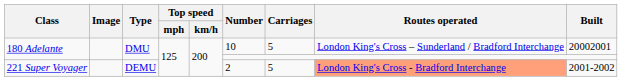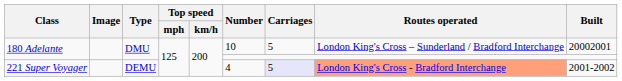221 Super Voyager | Number: 2 -> 4
221 Super Voyager | Carriages: no background -> lavender background
